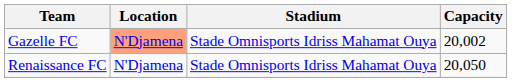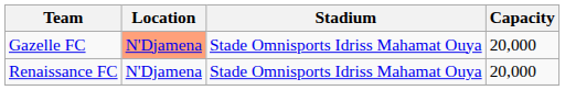Gazelle FC | Capacity: 20,002 -> 20,000
Renaissance FC | Capacity: 20,050 -> 20,000
